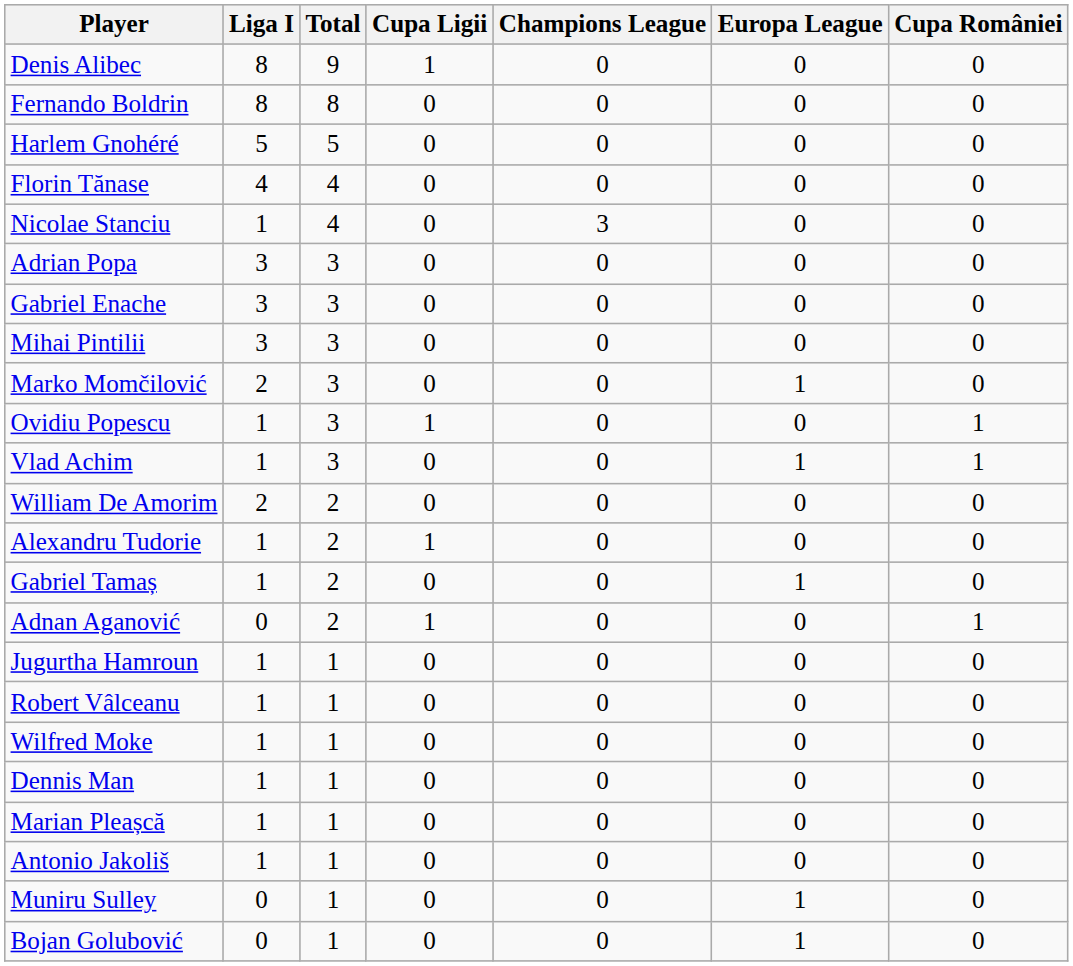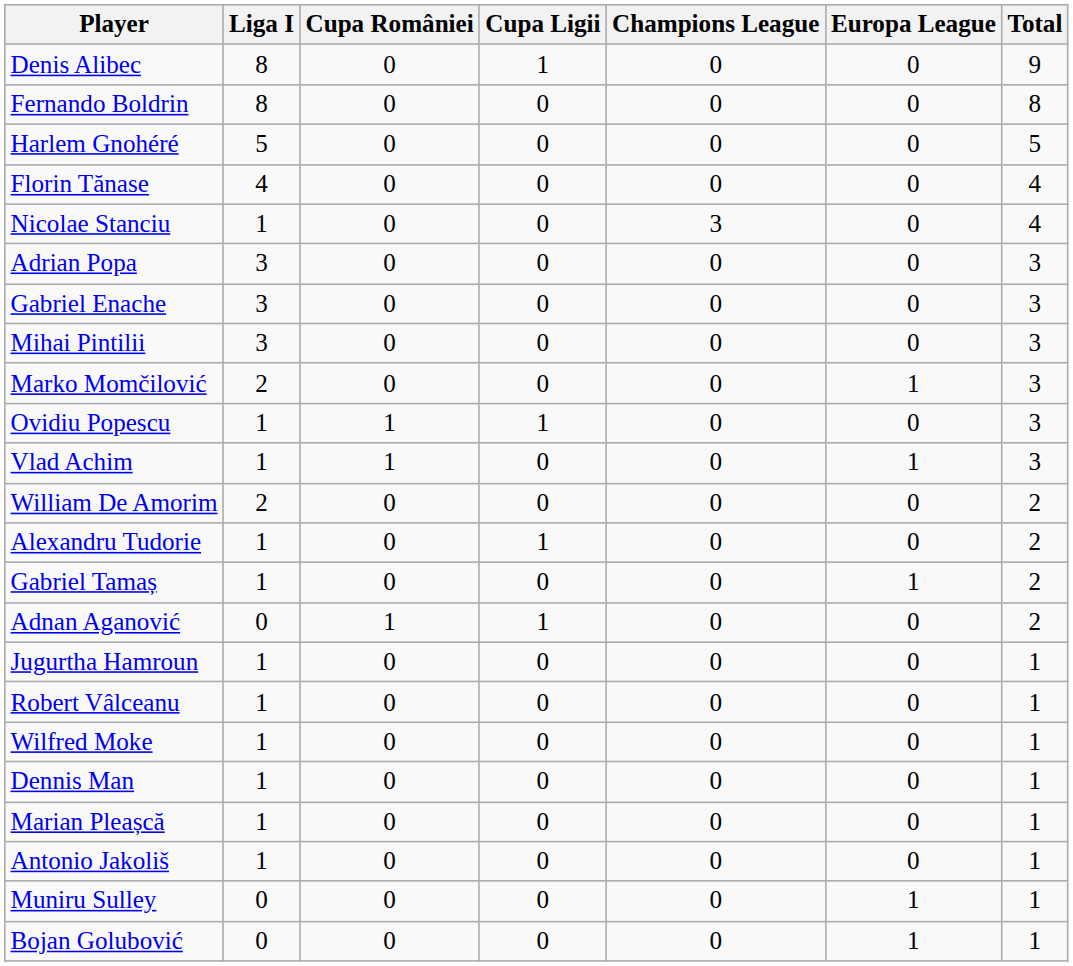columns swapped: Cupa României <-> Total
